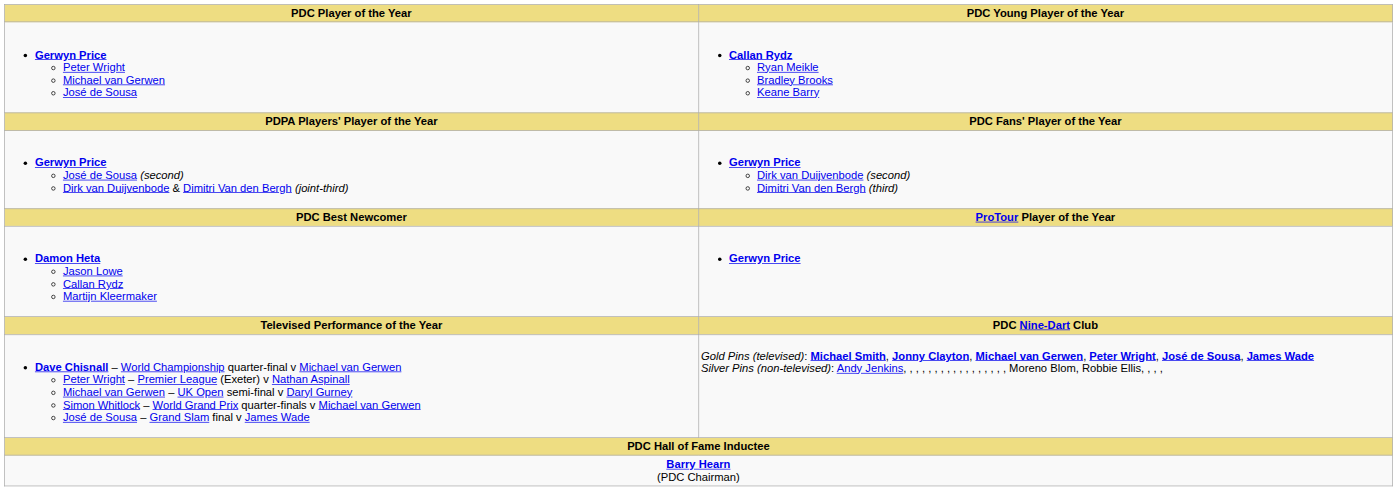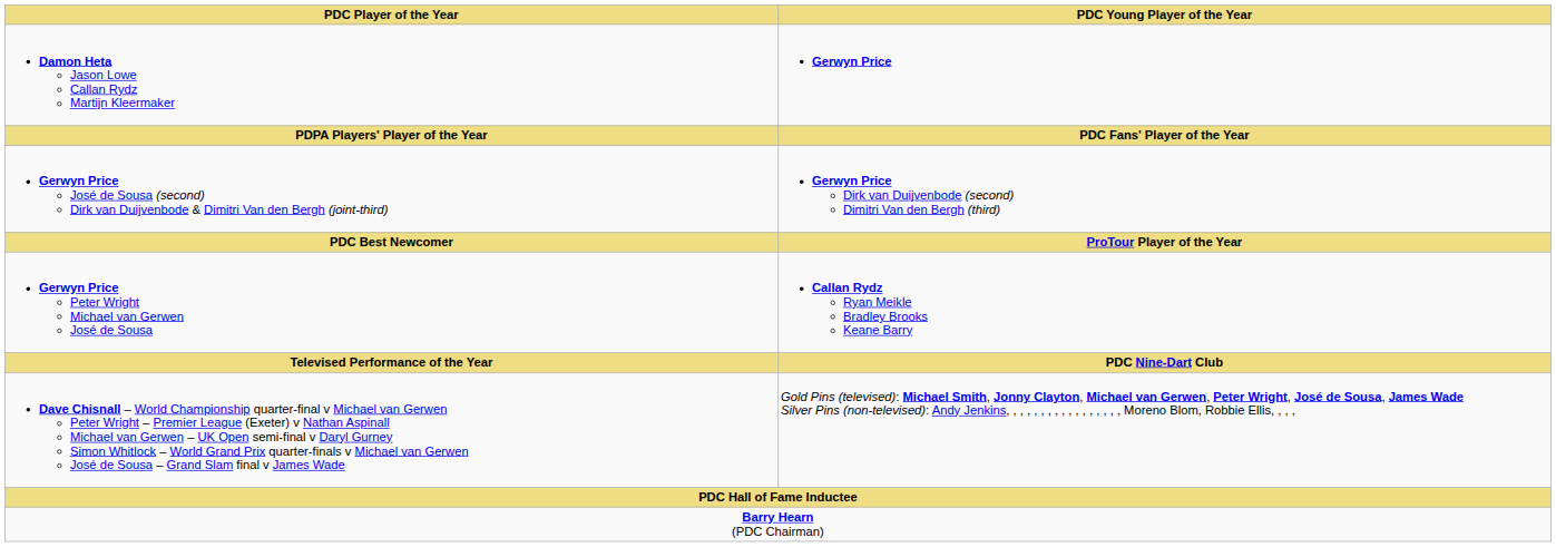rows swapped: Gerwyn Price Peter Wright Michael van Gerwen José de Sousa <-> Damon Heta Jason Lowe Callan Rydz Martijn Kleermaker
